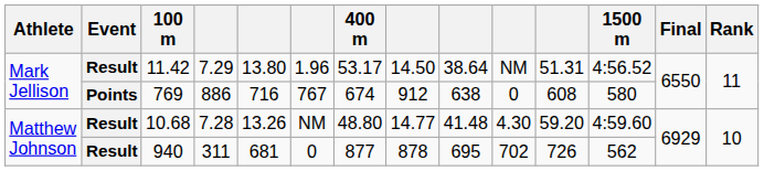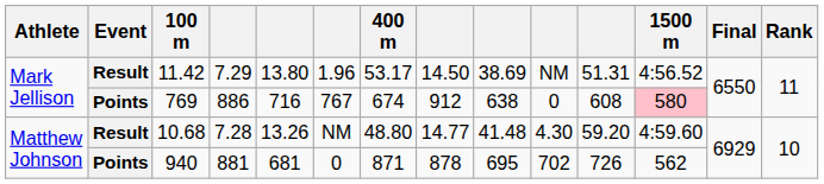11.42 | column 9: 38.64 -> 38.69
769 | 1500 m: no background -> pink background
940 | Event: Result -> Points
940 | column 4: 311 -> 881
940 | 400 m: 877 -> 871
